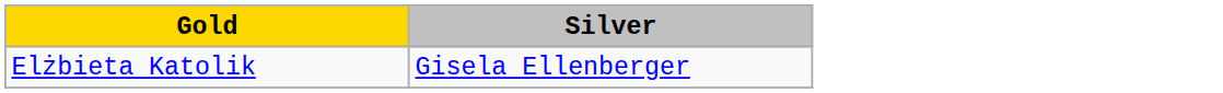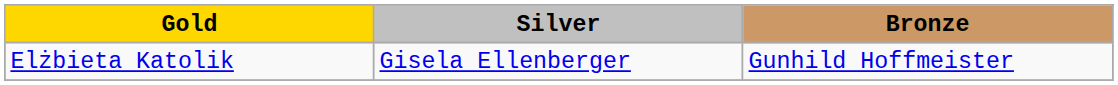+ column: Bronze | Gunhild Hoffmeister
